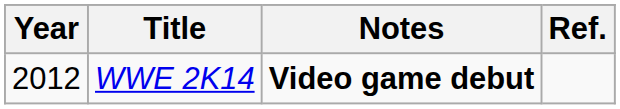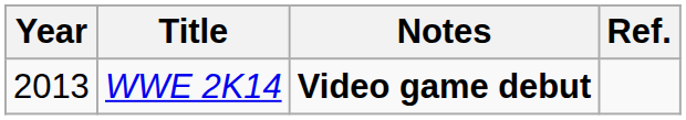WWE 2K14 | Year: 2012 -> 2013
